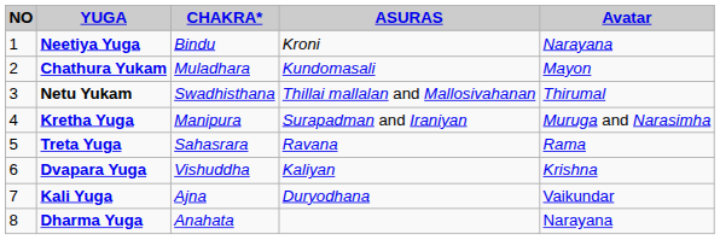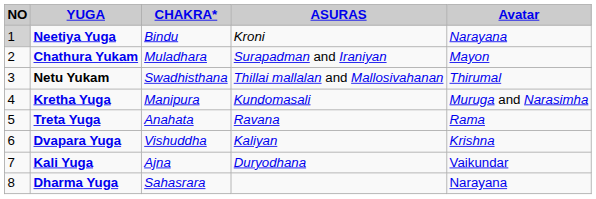Neetiya Yuga | NO: no background -> lightgrey background
Chathura Yukam | ASURAS: Kundomasali -> Surapadman and Iraniyan
Kretha Yuga | ASURAS: Surapadman and Iraniyan -> Kundomasali
Treta Yuga | CHAKRA*: Sahasrara -> Anahata
Dharma Yuga | CHAKRA*: Anahata -> Sahasrara
